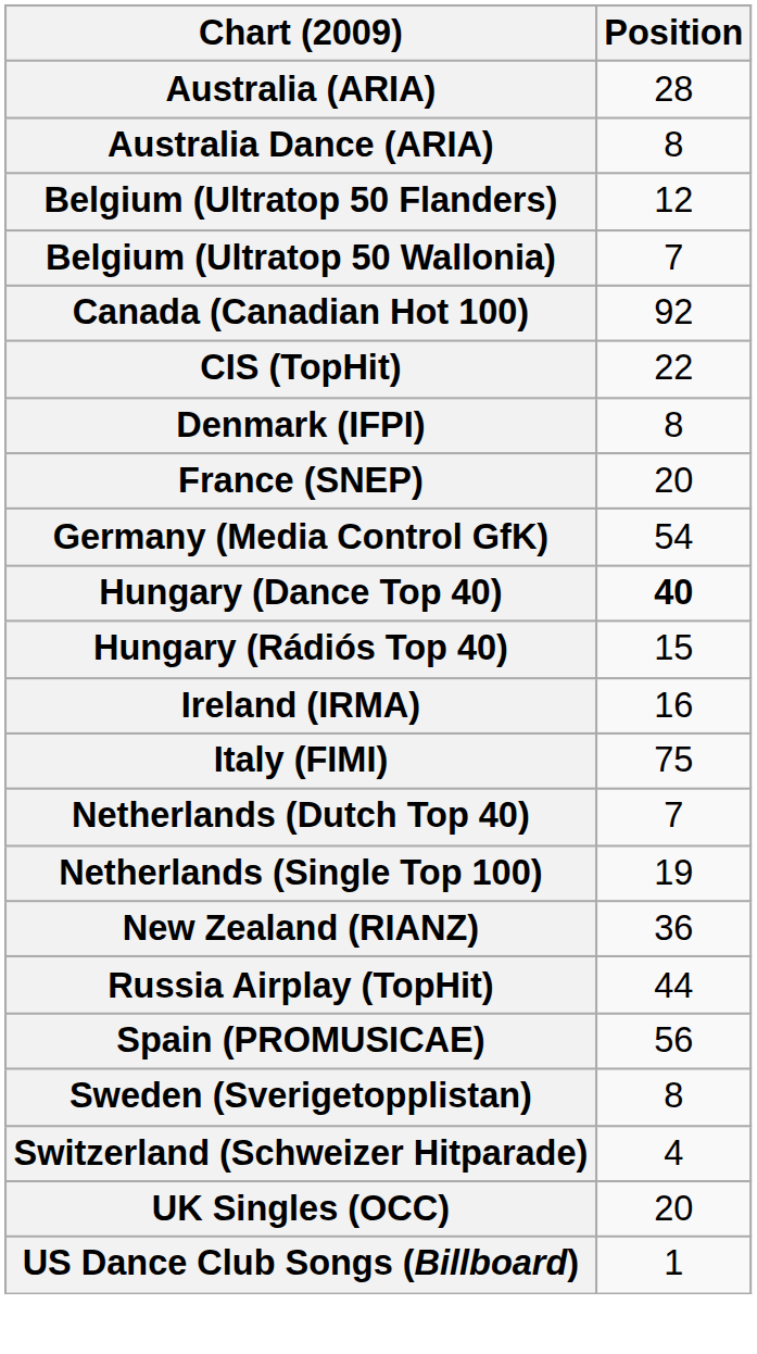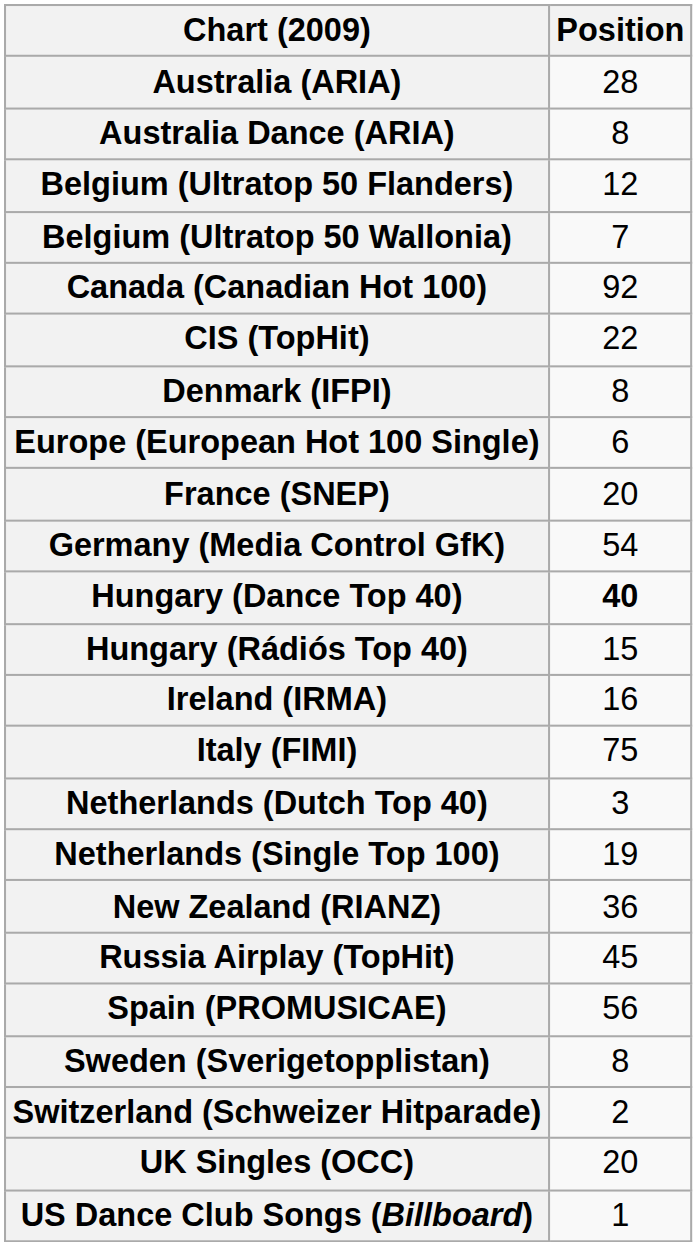+ row: Europe (European Hot 100 Single) | 6
Netherlands (Dutch Top 40) | Position: 7 -> 3
Russia Airplay (TopHit) | Position: 44 -> 45
Switzerland (Schweizer Hitparade) | Position: 4 -> 2
